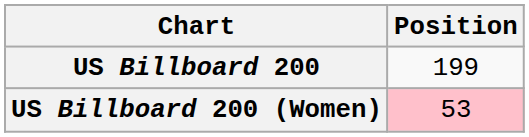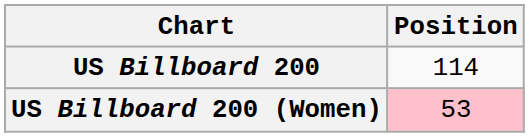US Billboard 200 | Position: 199 -> 114
